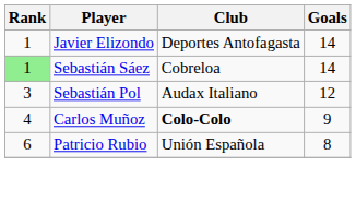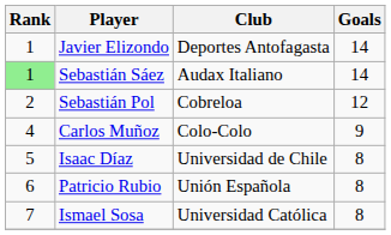Sebastián Sáez | Club: Cobreloa -> Audax Italiano
Sebastián Pol | Rank: 3 -> 2
Sebastián Pol | Club: Audax Italiano -> Cobreloa
Carlos Muñoz | Club: bold -> normal
+ row: 5 | Isaac Díaz | Universidad de Chile | 8
+ row: 7 | Ismael Sosa | Universidad Católica | 8
